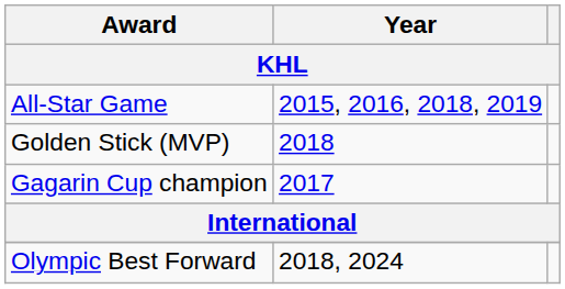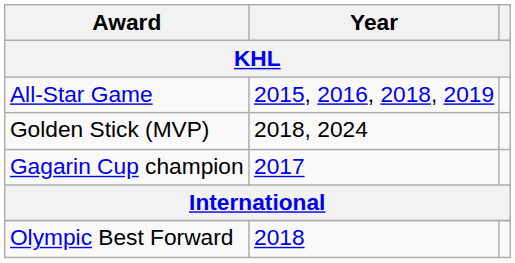Golden Stick (MVP) | Year: 2018 -> 2018, 2024
Olympic Best Forward | Year: 2018, 2024 -> 2018
